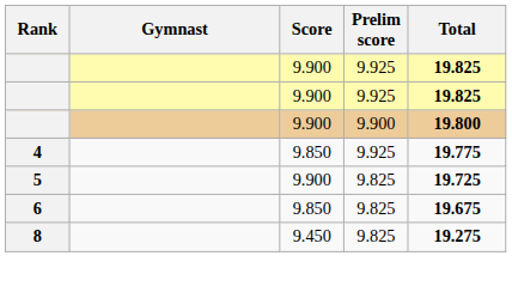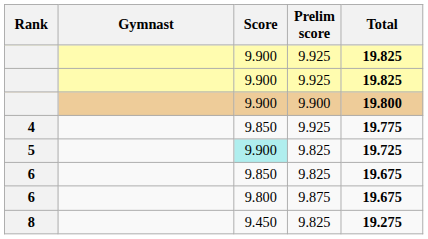5 | Score: no background -> paleturquoise background
+ row: 6 | 9.800 | 9.875 | 19.675
